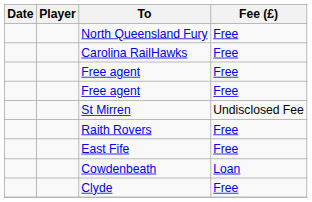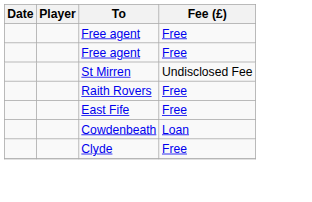- row: North Queensland Fury | Free
- row: Carolina RailHawks | Free
